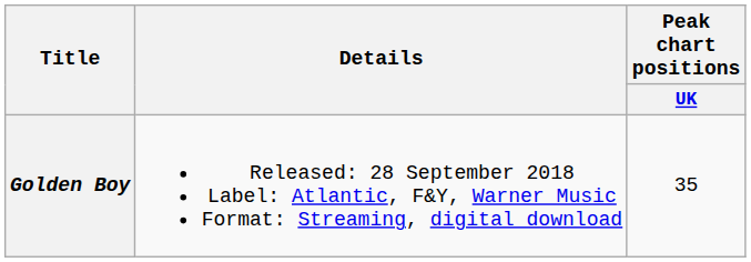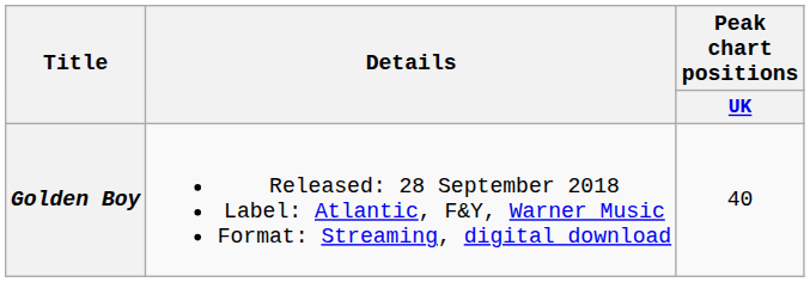Golden Boy | Peak chart positions / UK: 35 -> 40
